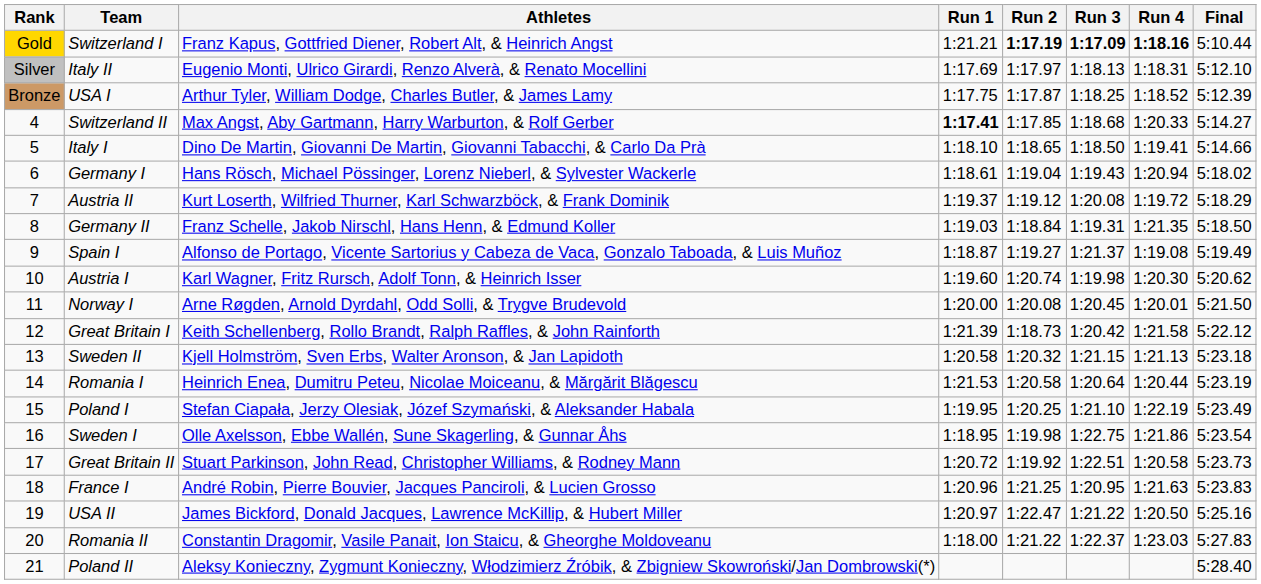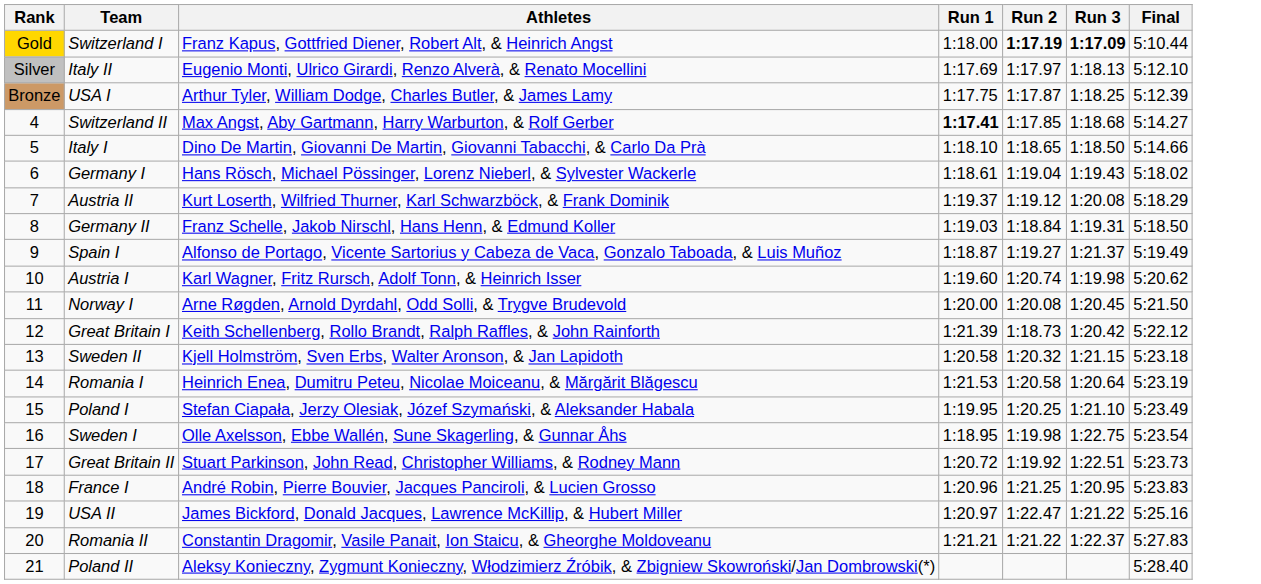- column: Run 4 | 1:18.16 | 1:18.31 | 1:18.52 | 1:20.33 | 1:19.41 | 1:20.94 | 1:19.72 | 1:21.35 | 1:19.08 | 1:20.30 | 1:20.01 | 1:21.58 | 1:21.13 | 1:20.44 | 1:22.19 | 1:21.86 | 1:20.58 | 1:21.63 | 1:20.50 | 1:23.03
Switzerland I | Run 1: 1:21.21 -> 1:18.00
Romania II | Run 1: 1:18.00 -> 1:21.21
